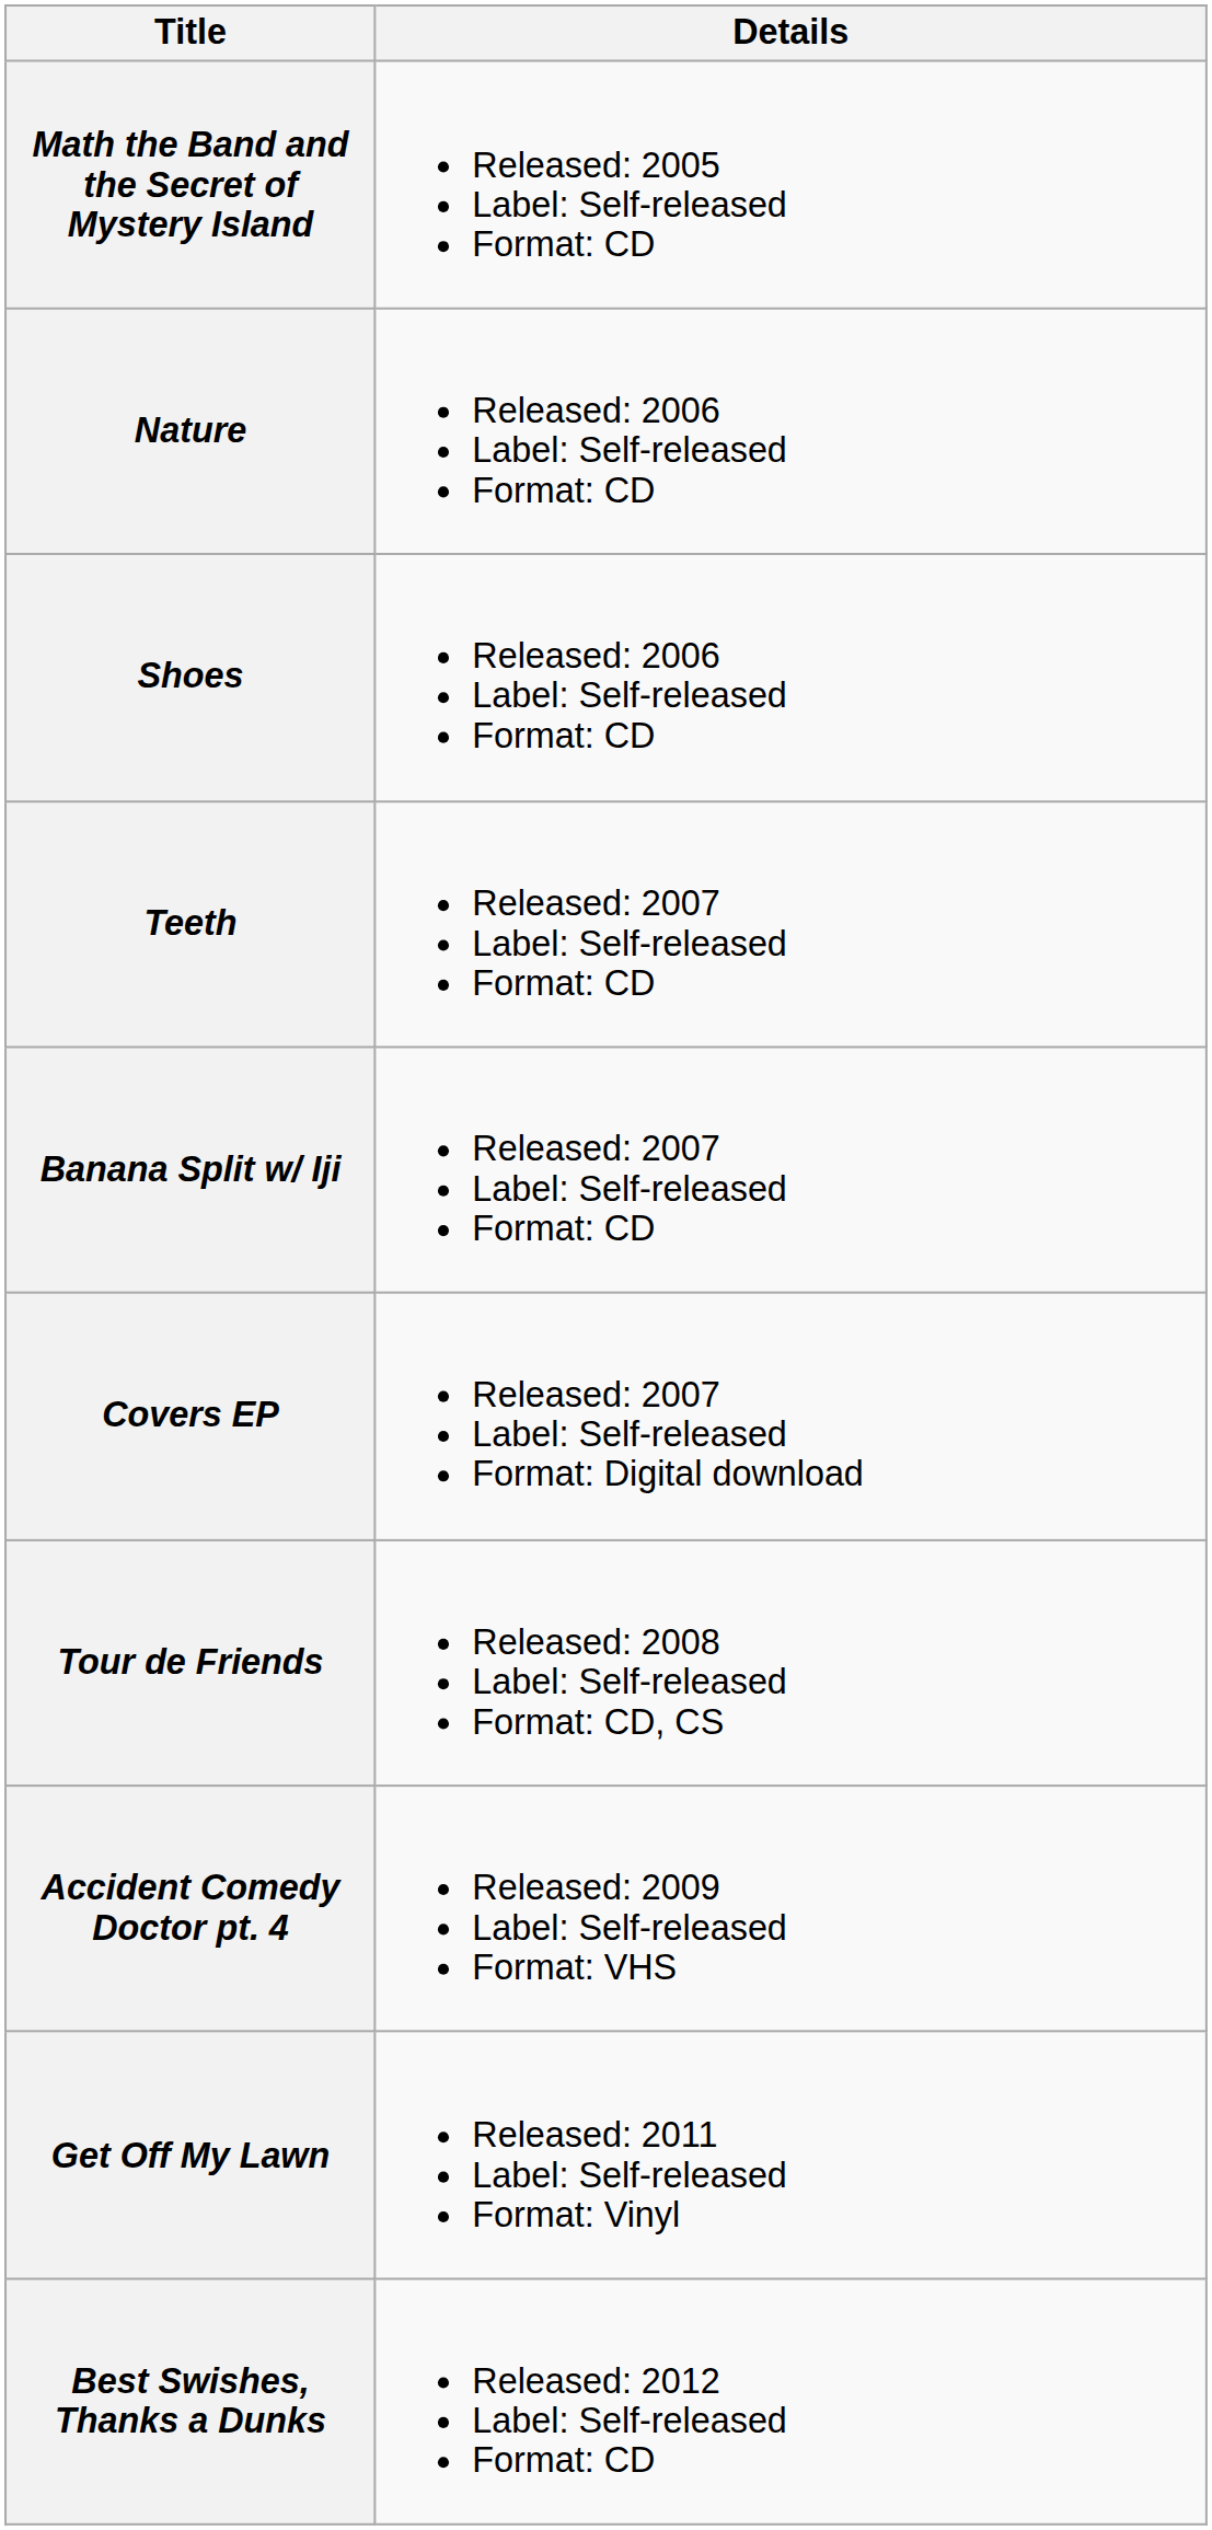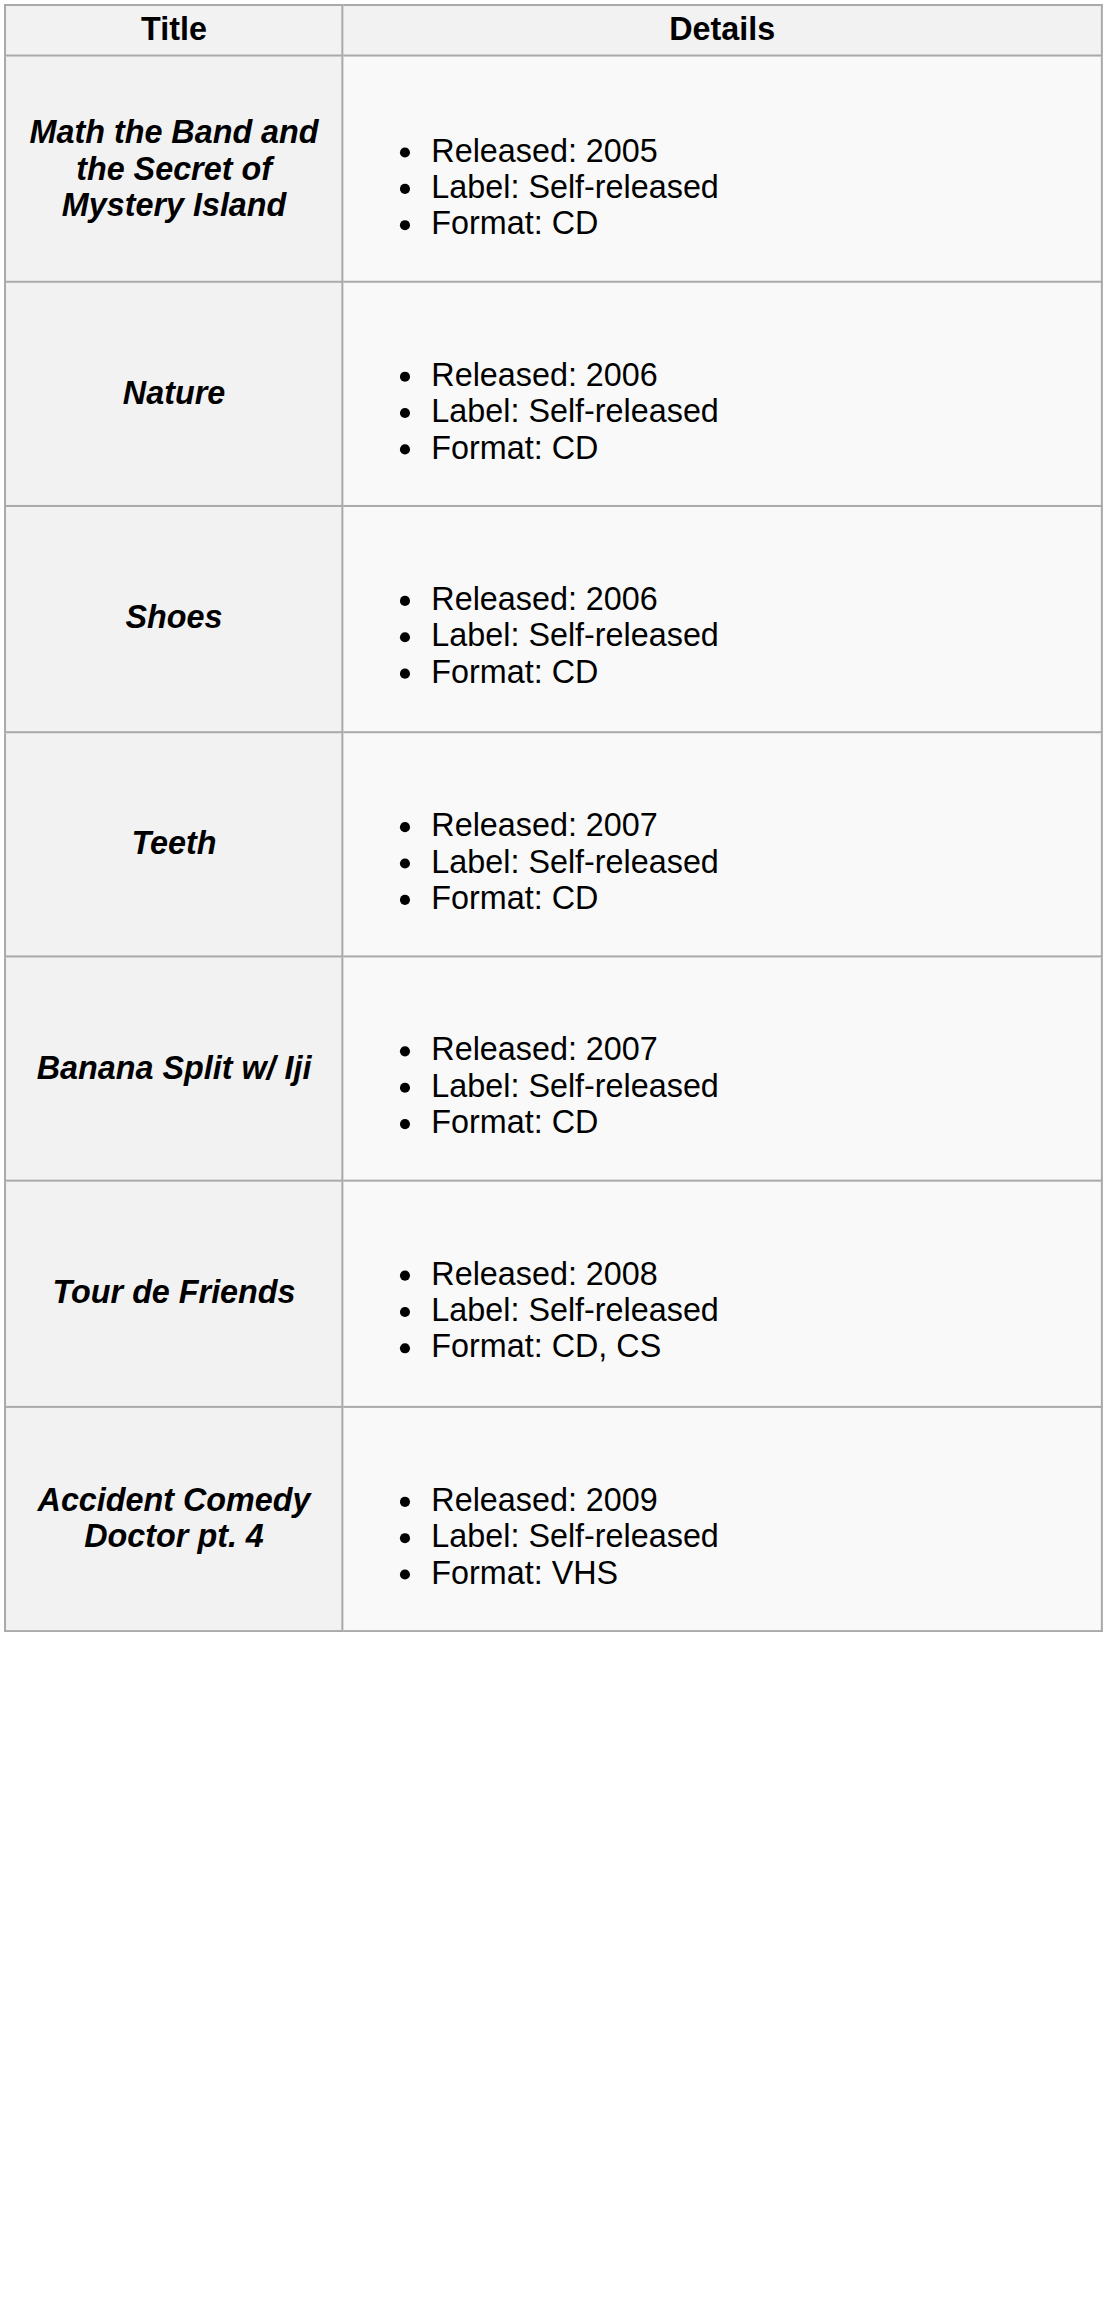- row: Covers EP | Released: 2007 Label: Self-released Format: Digital download
- row: Get Off My Lawn | Released: 2011 Label: Self-released Format: Vinyl
- row: Best Swishes, Thanks a Dunks | Released: 2012 Label: Self-released Format: CD
